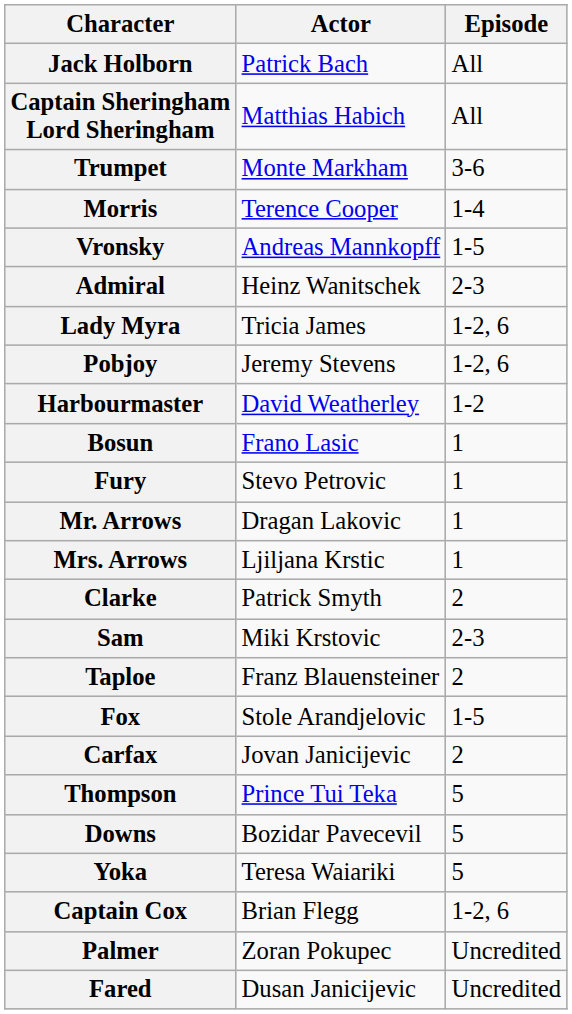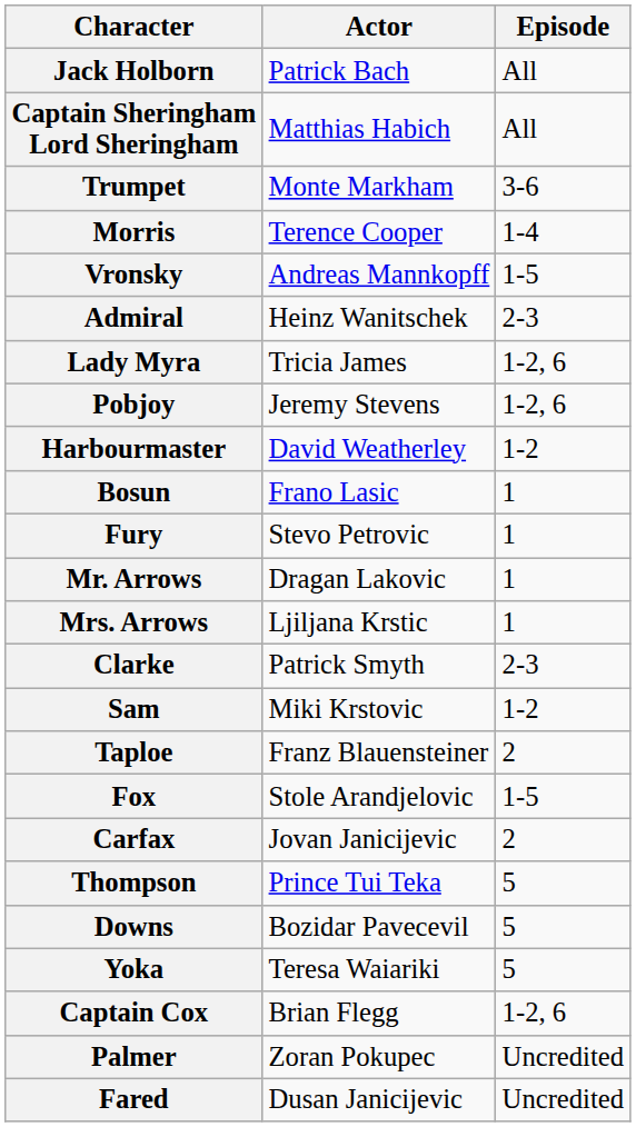Clarke | Episode: 2 -> 2-3
Sam | Episode: 2-3 -> 1-2
